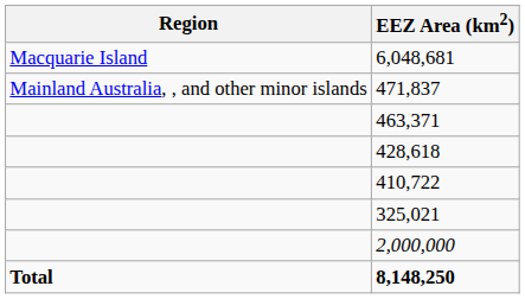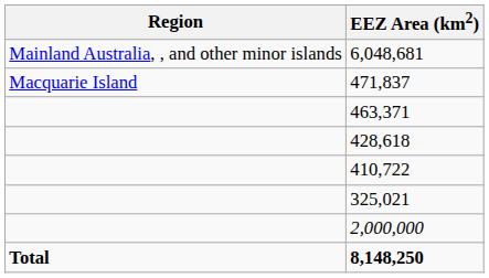6,048,681 | Region: Macquarie Island -> Mainland Australia, , and other minor islands
471,837 | Region: Mainland Australia, , and other minor islands -> Macquarie Island
